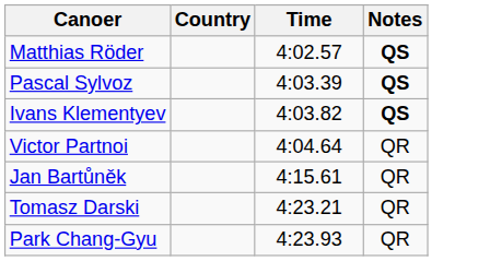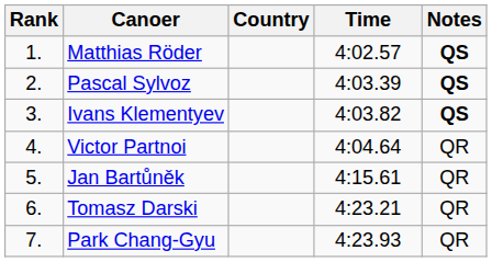+ column: Rank | 1. | 2. | 3. | 4. | 5. | 6. | 7.
